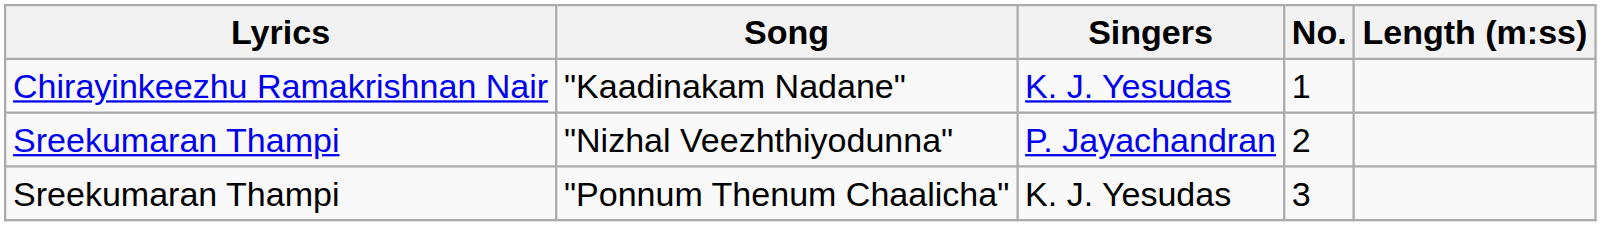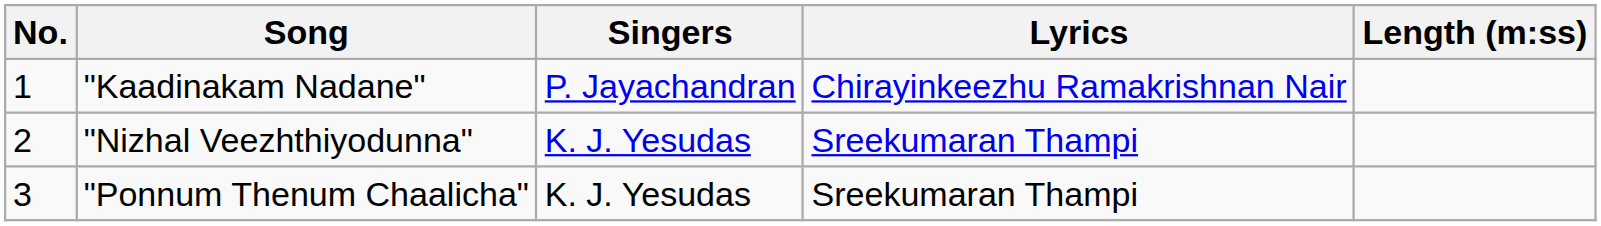columns swapped: No. <-> Lyrics
"Kaadinakam Nadane" | Singers: K. J. Yesudas -> P. Jayachandran
"Nizhal Veezhthiyodunna" | Singers: P. Jayachandran -> K. J. Yesudas
